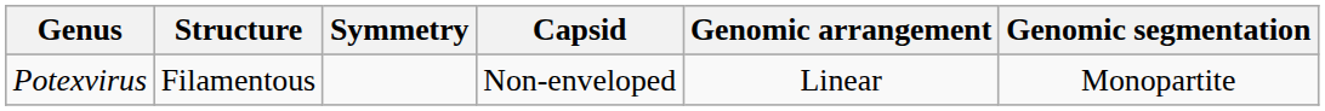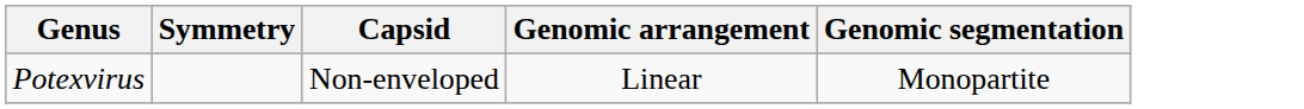- column: Structure | Filamentous
